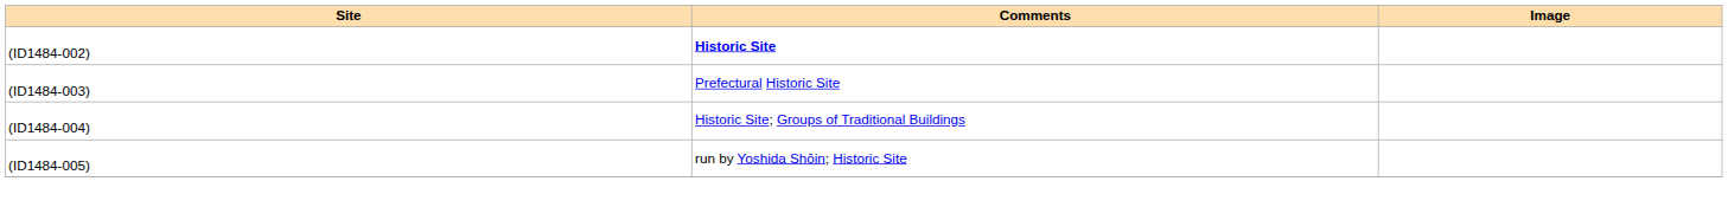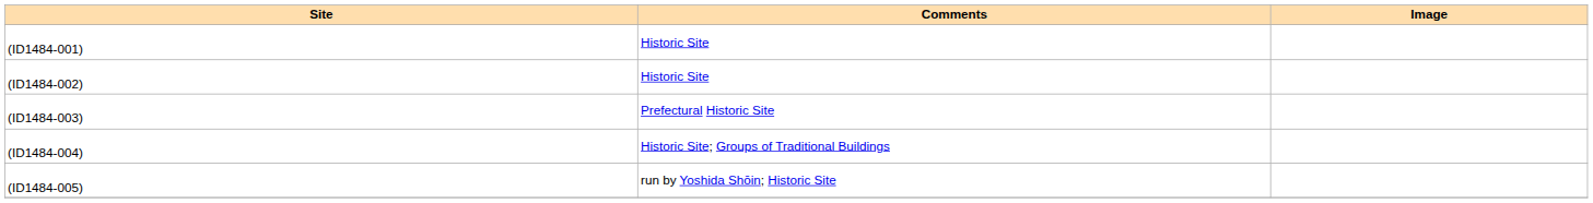+ row: (ID1484-001) | Historic Site
(ID1484-002) | Comments: bold -> normal
